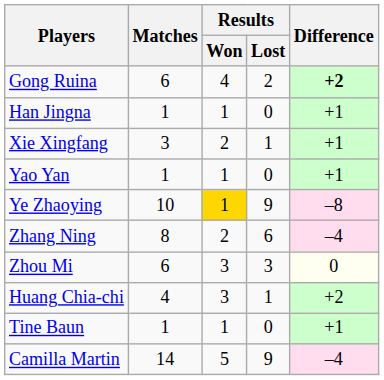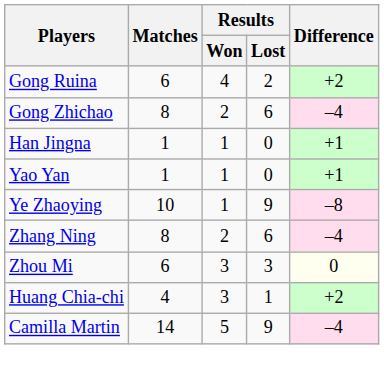Gong Ruina | Difference: bold -> normal
+ row: Gong Zhichao | 8 | 2 | 6 | –4
- row: Xie Xingfang | 3 | 2 | 1 | +1
Ye Zhaoying | Results / Won: gold background -> no background
- row: Tine Baun | 1 | 1 | 0 | +1
